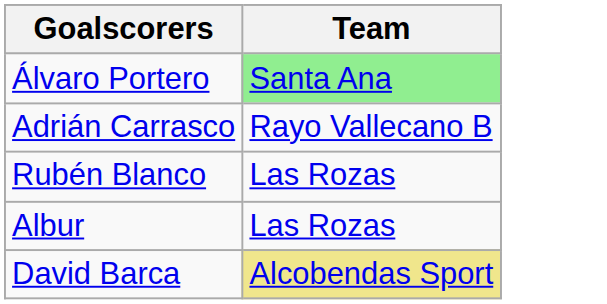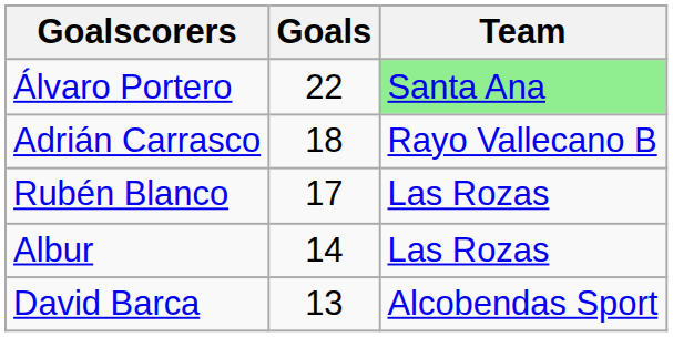+ column: Goals | 22 | 18 | 17 | 14 | 13
David Barca | Team: khaki background -> no background
